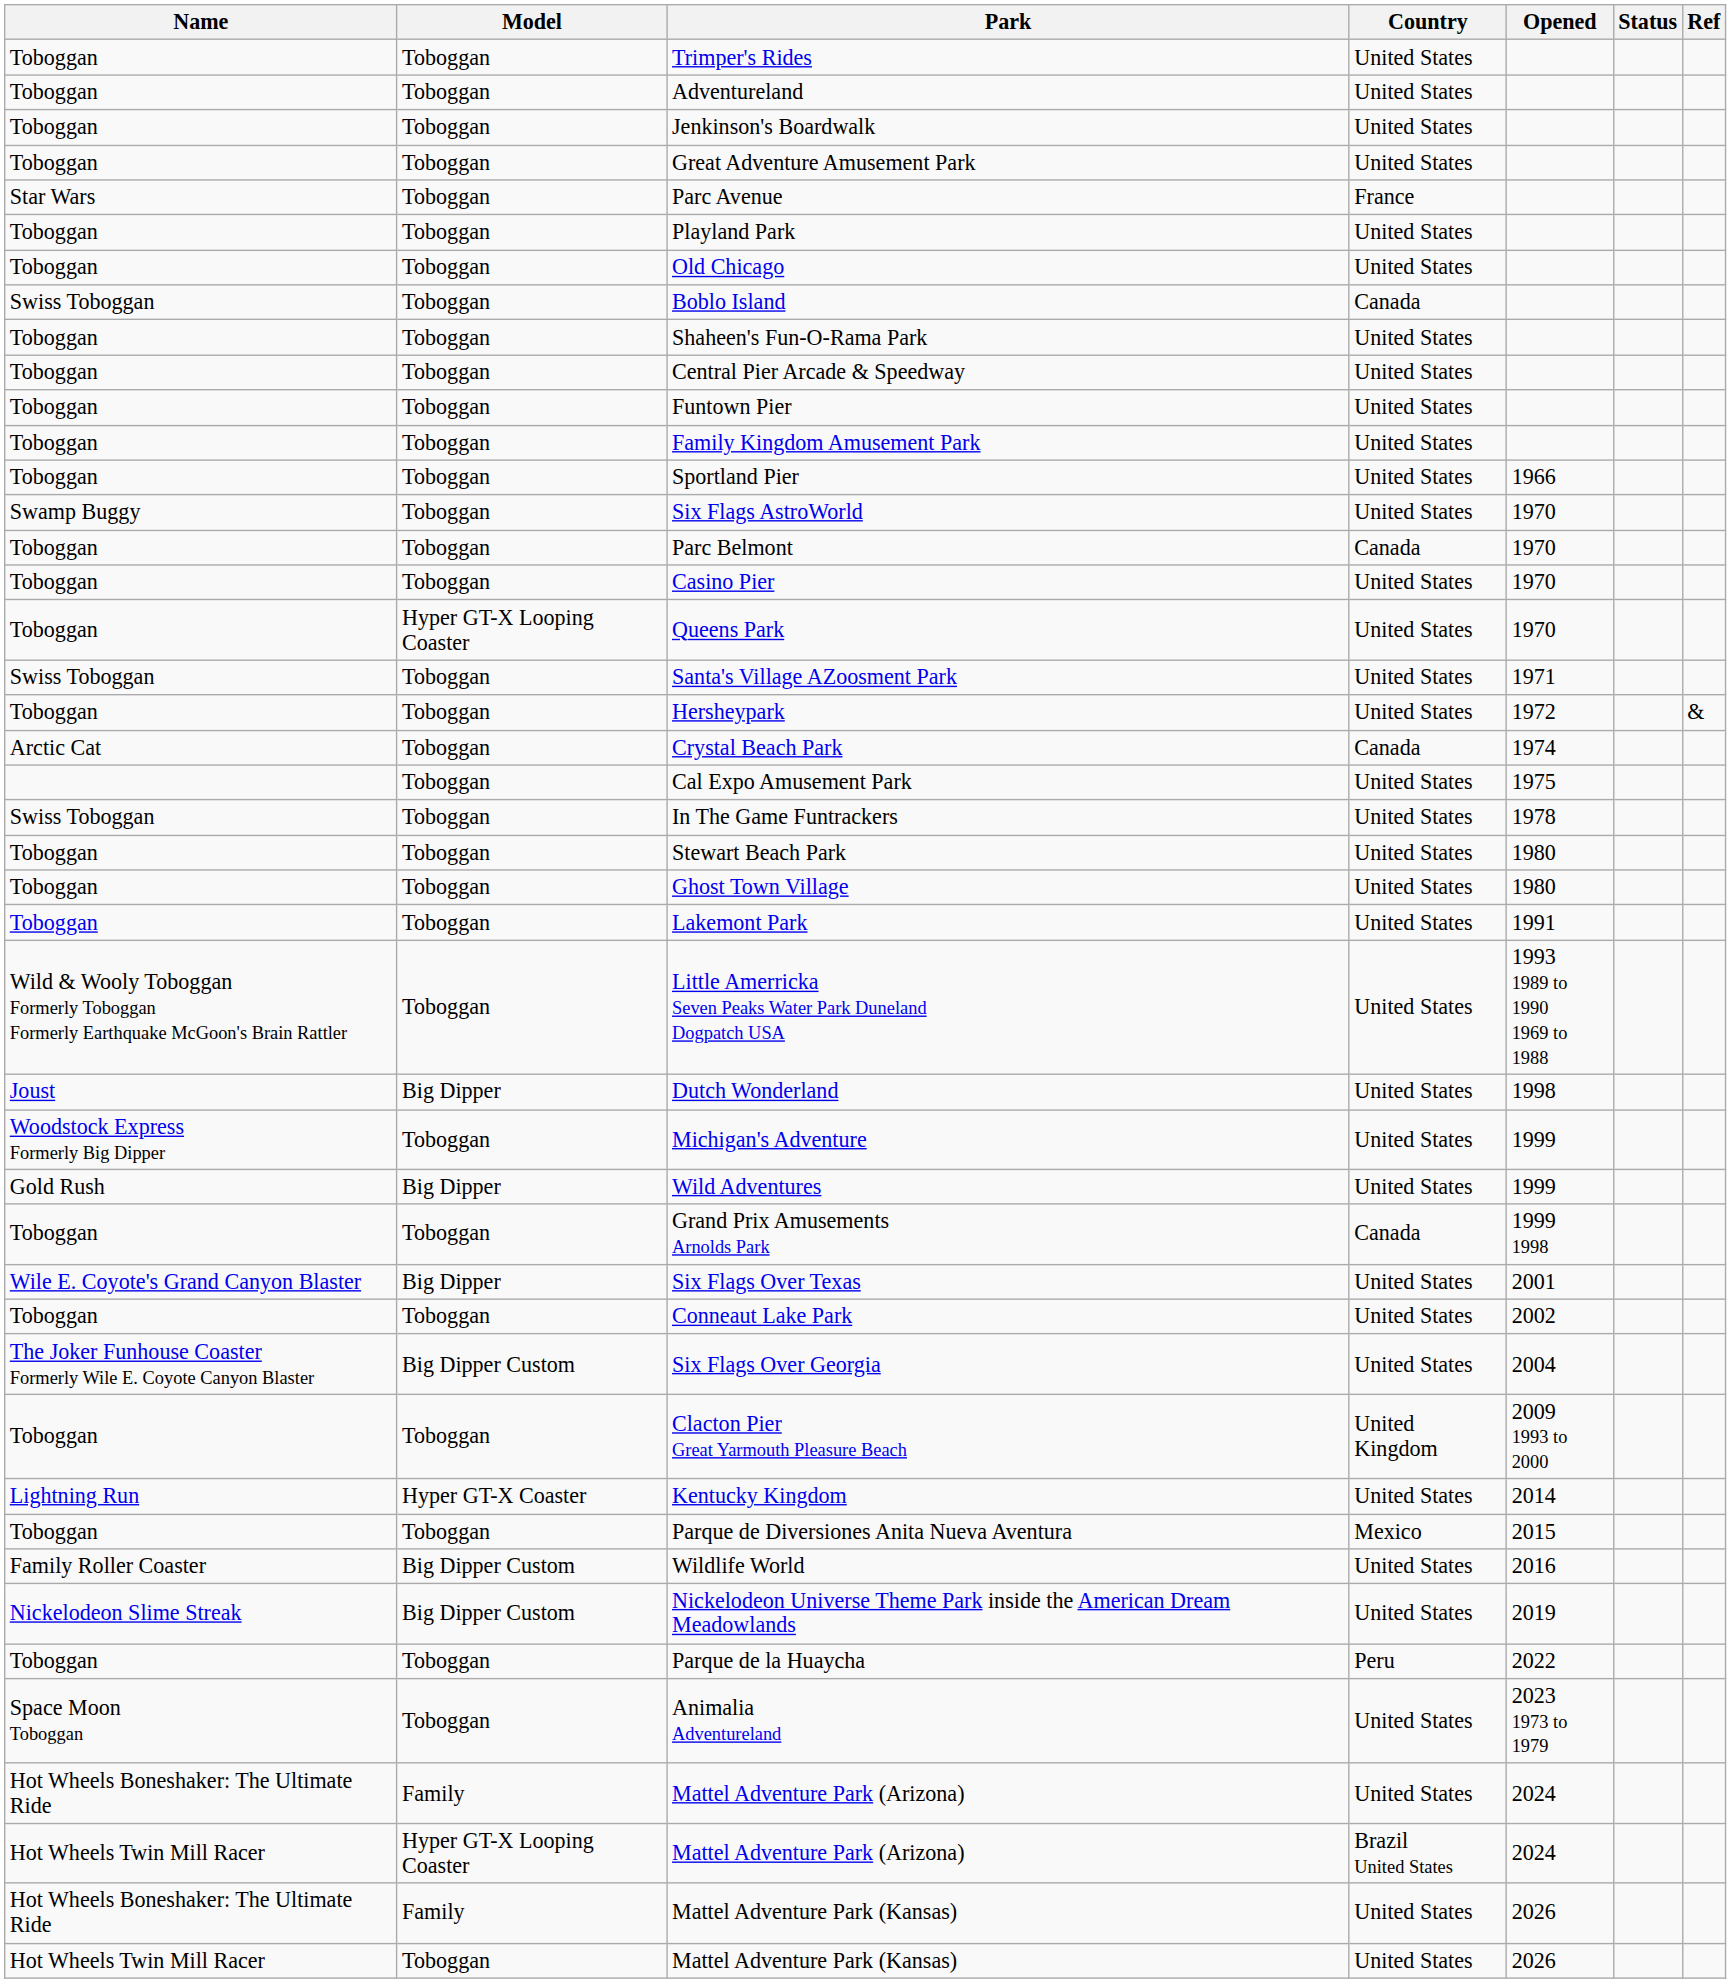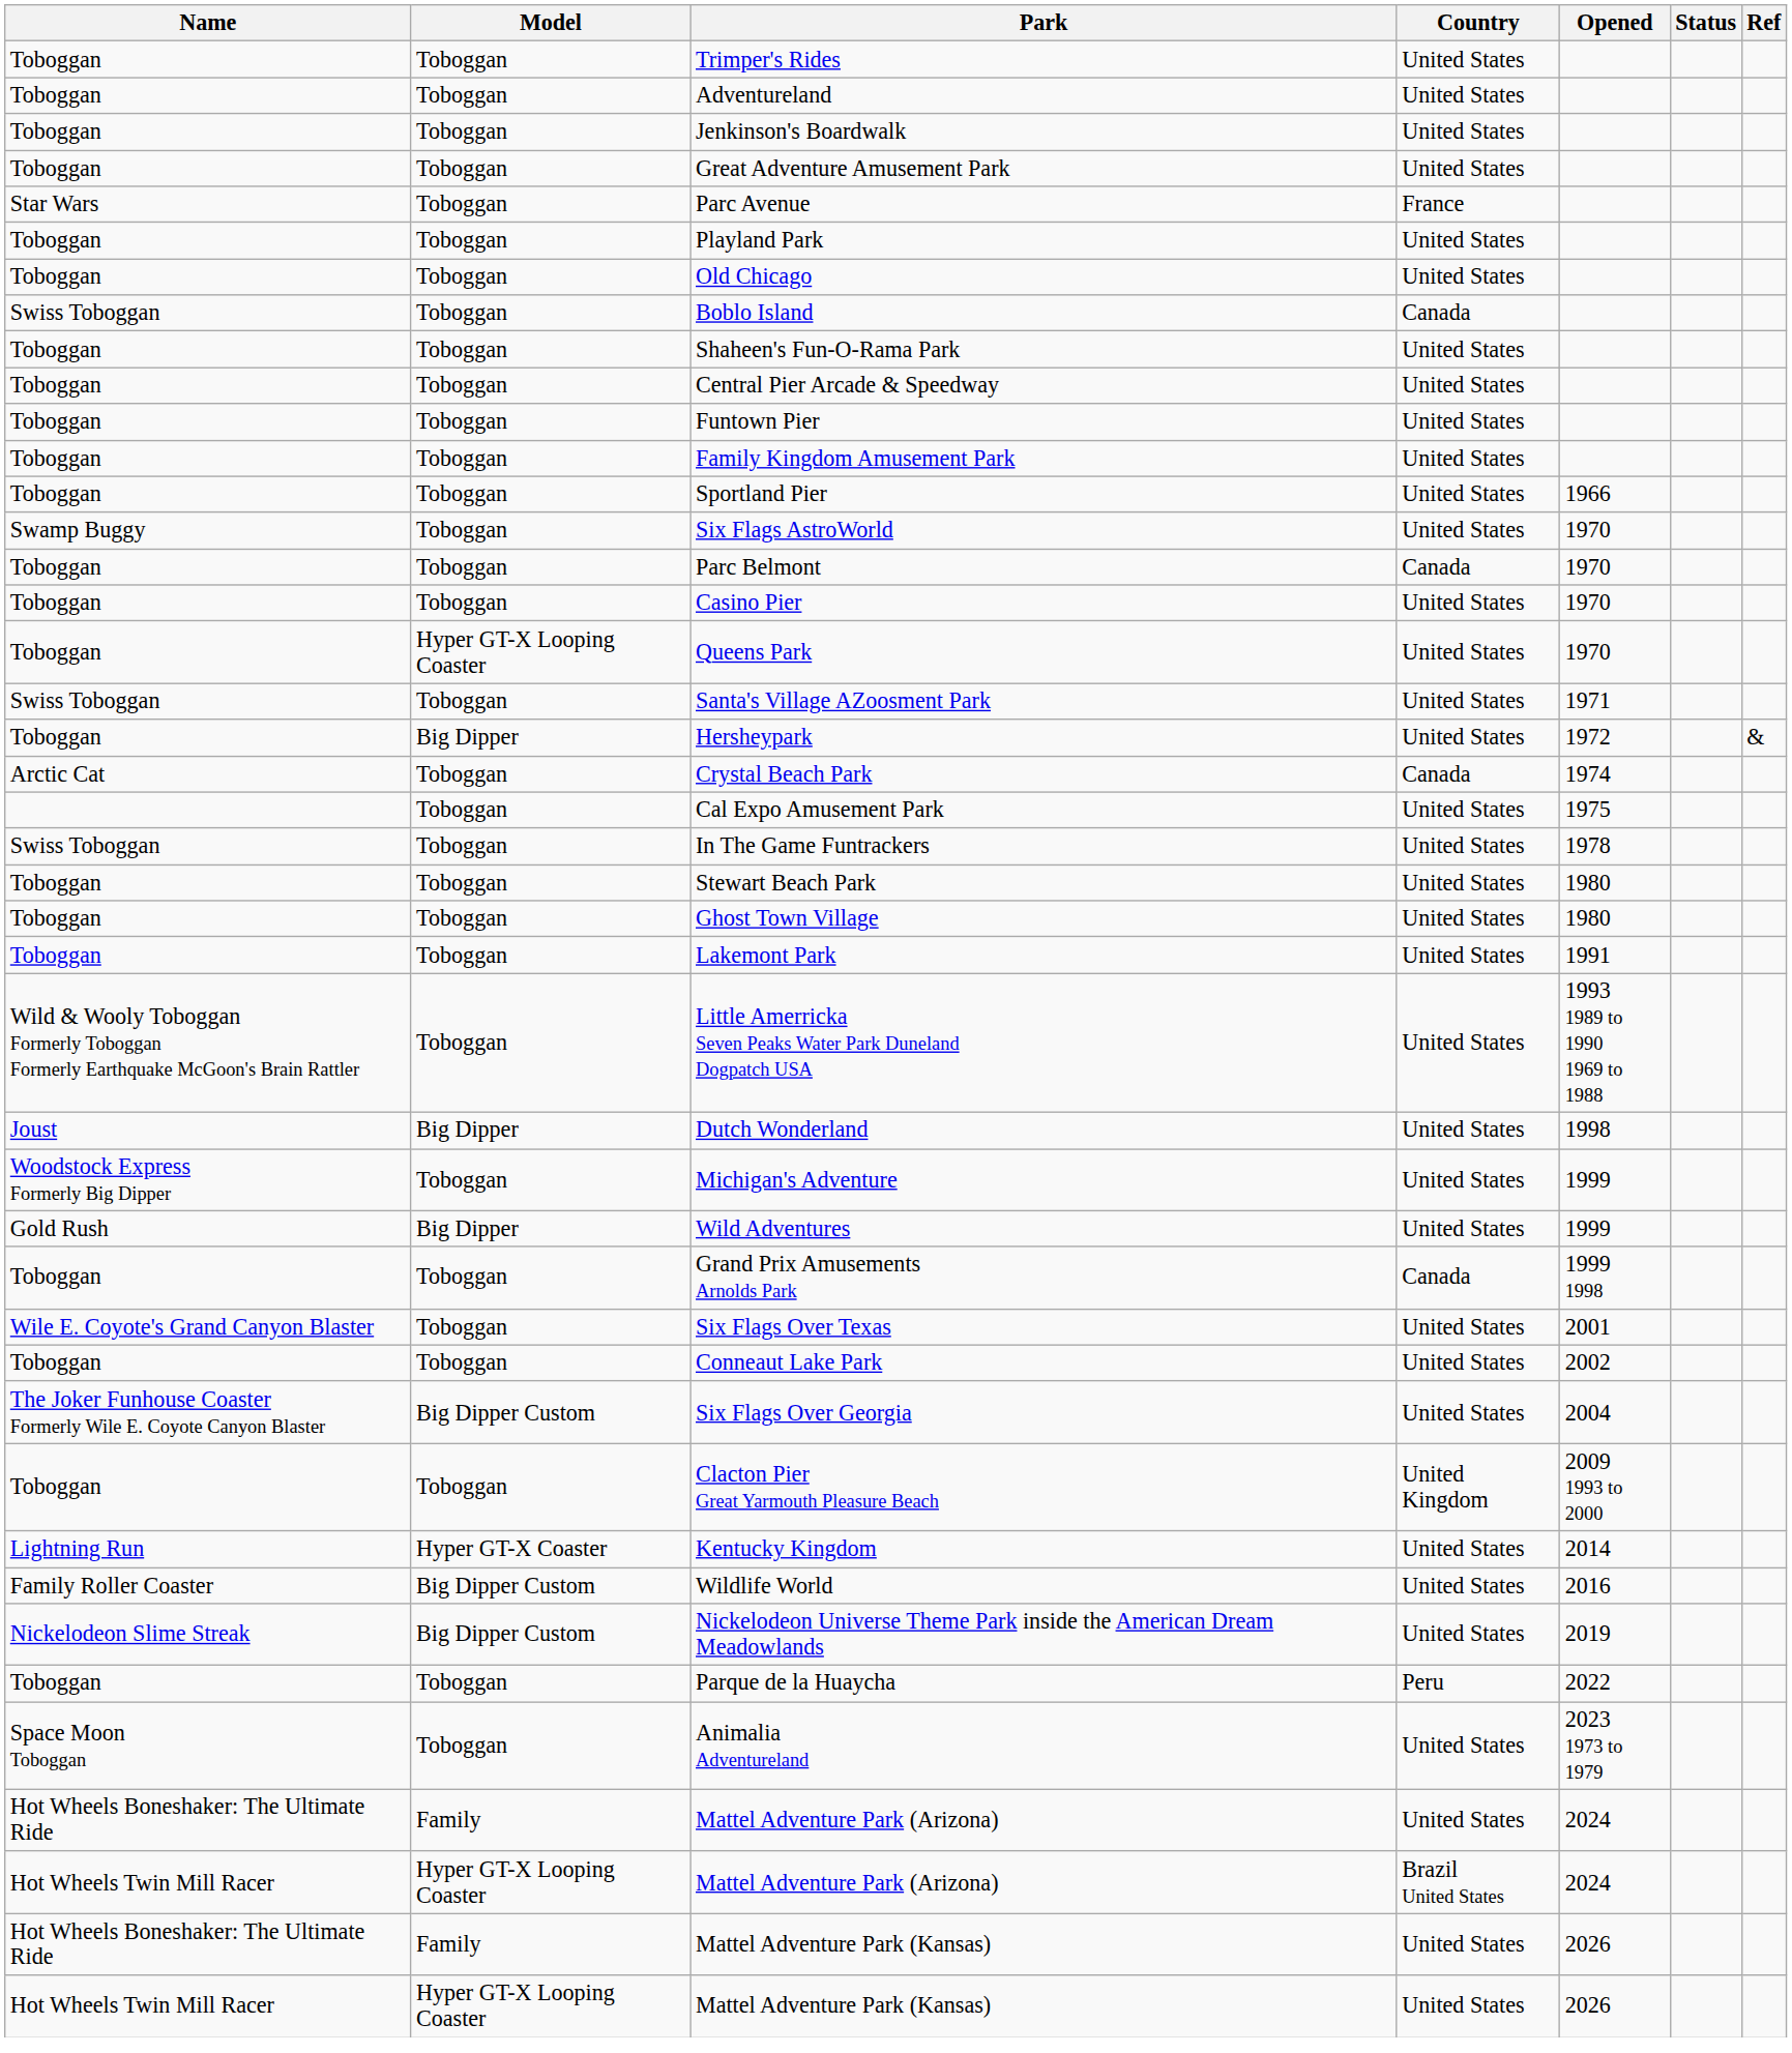Hersheypark | Model: Toboggan -> Big Dipper
Six Flags Over Texas | Model: Big Dipper -> Toboggan
- row: Toboggan | Toboggan | Parque de Diversiones Anita Nueva Aventura | Mexico | 2015
Hot Wheels Twin Mill Racer / Mattel Adventure Park (Kansas) | Model: Toboggan -> Hyper GT-X Looping Coaster
